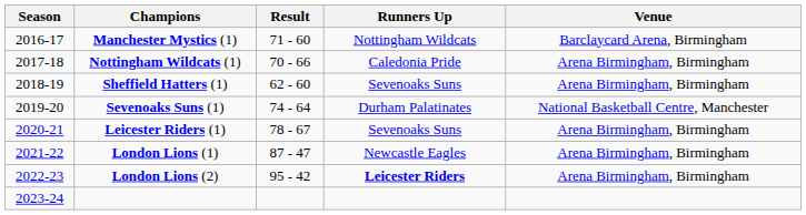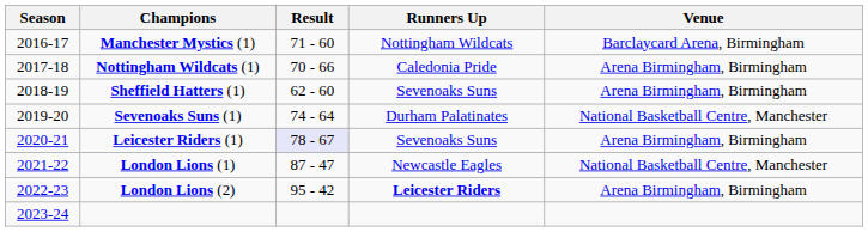Leicester Riders (1) | Result: no background -> lavender background
London Lions (1) | Venue: Arena Birmingham, Birmingham -> National Basketball Centre, Manchester
